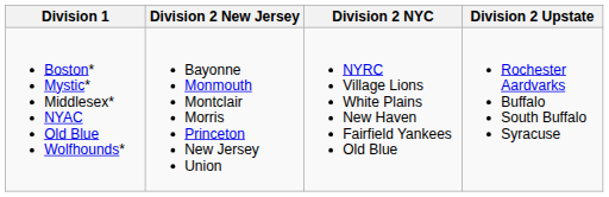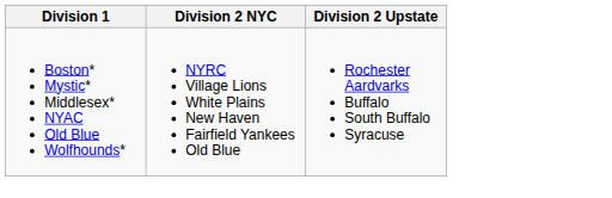- column: Division 2 New Jersey | Bayonne Monmouth Montclair Morris Princeton New Jersey Union
